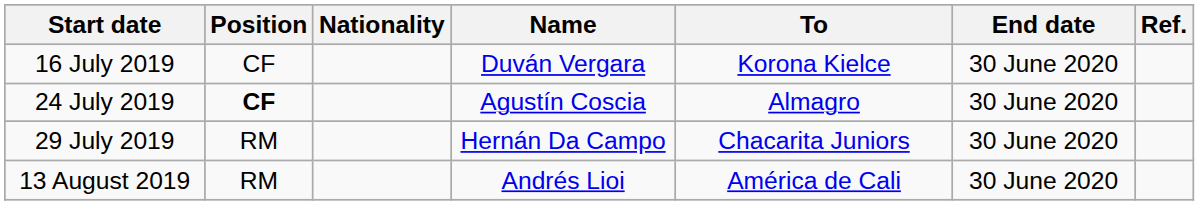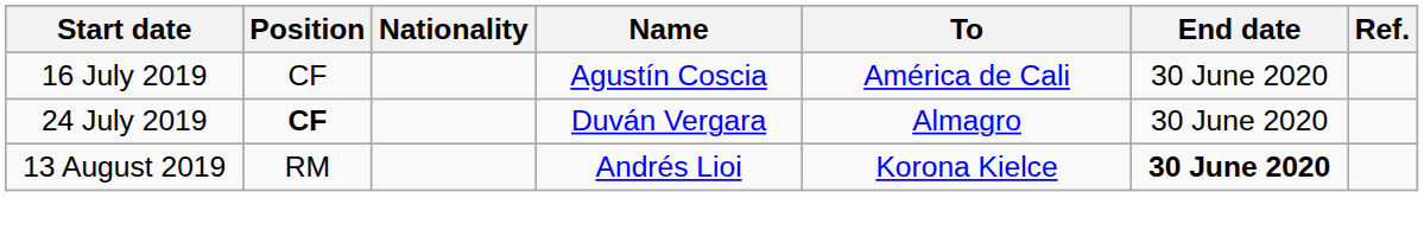16 July 2019 | Name: Duván Vergara -> Agustín Coscia
16 July 2019 | To: Korona Kielce -> América de Cali
24 July 2019 | Name: Agustín Coscia -> Duván Vergara
- row: 29 July 2019 | RM | Hernán Da Campo | Chacarita Juniors | 30 June 2020
13 August 2019 | To: América de Cali -> Korona Kielce
13 August 2019 | End date: normal -> bold
